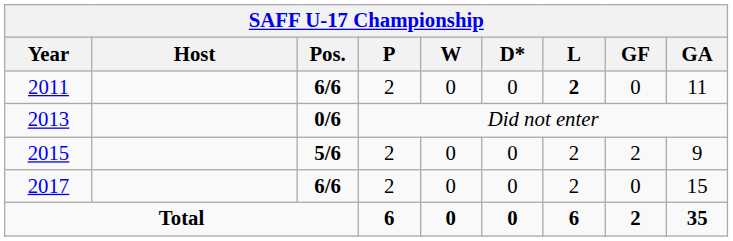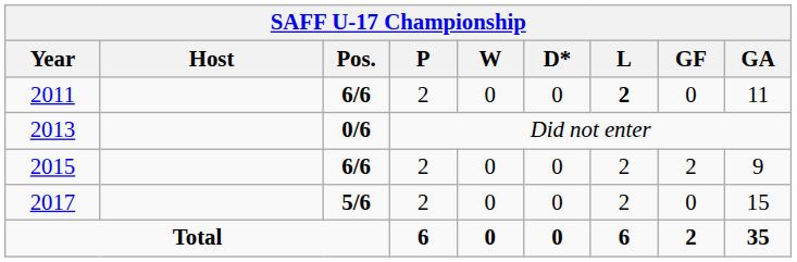2015 | Pos.: 5/6 -> 6/6
2017 | Pos.: 6/6 -> 5/6
